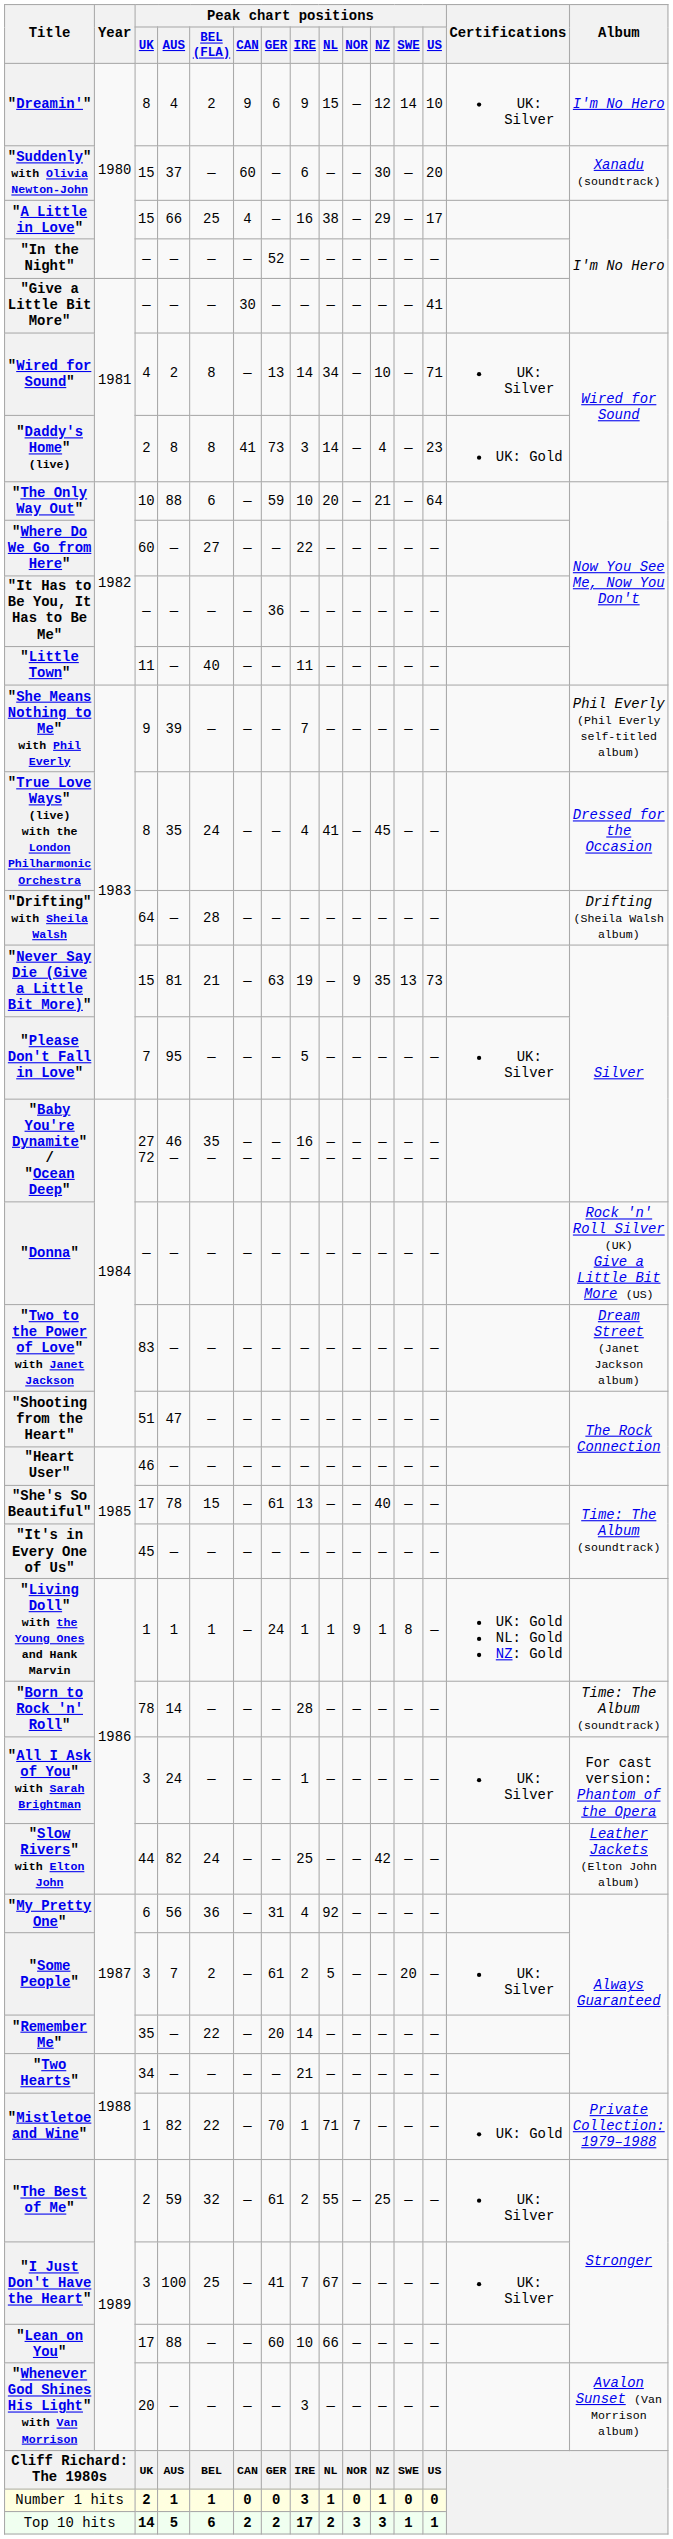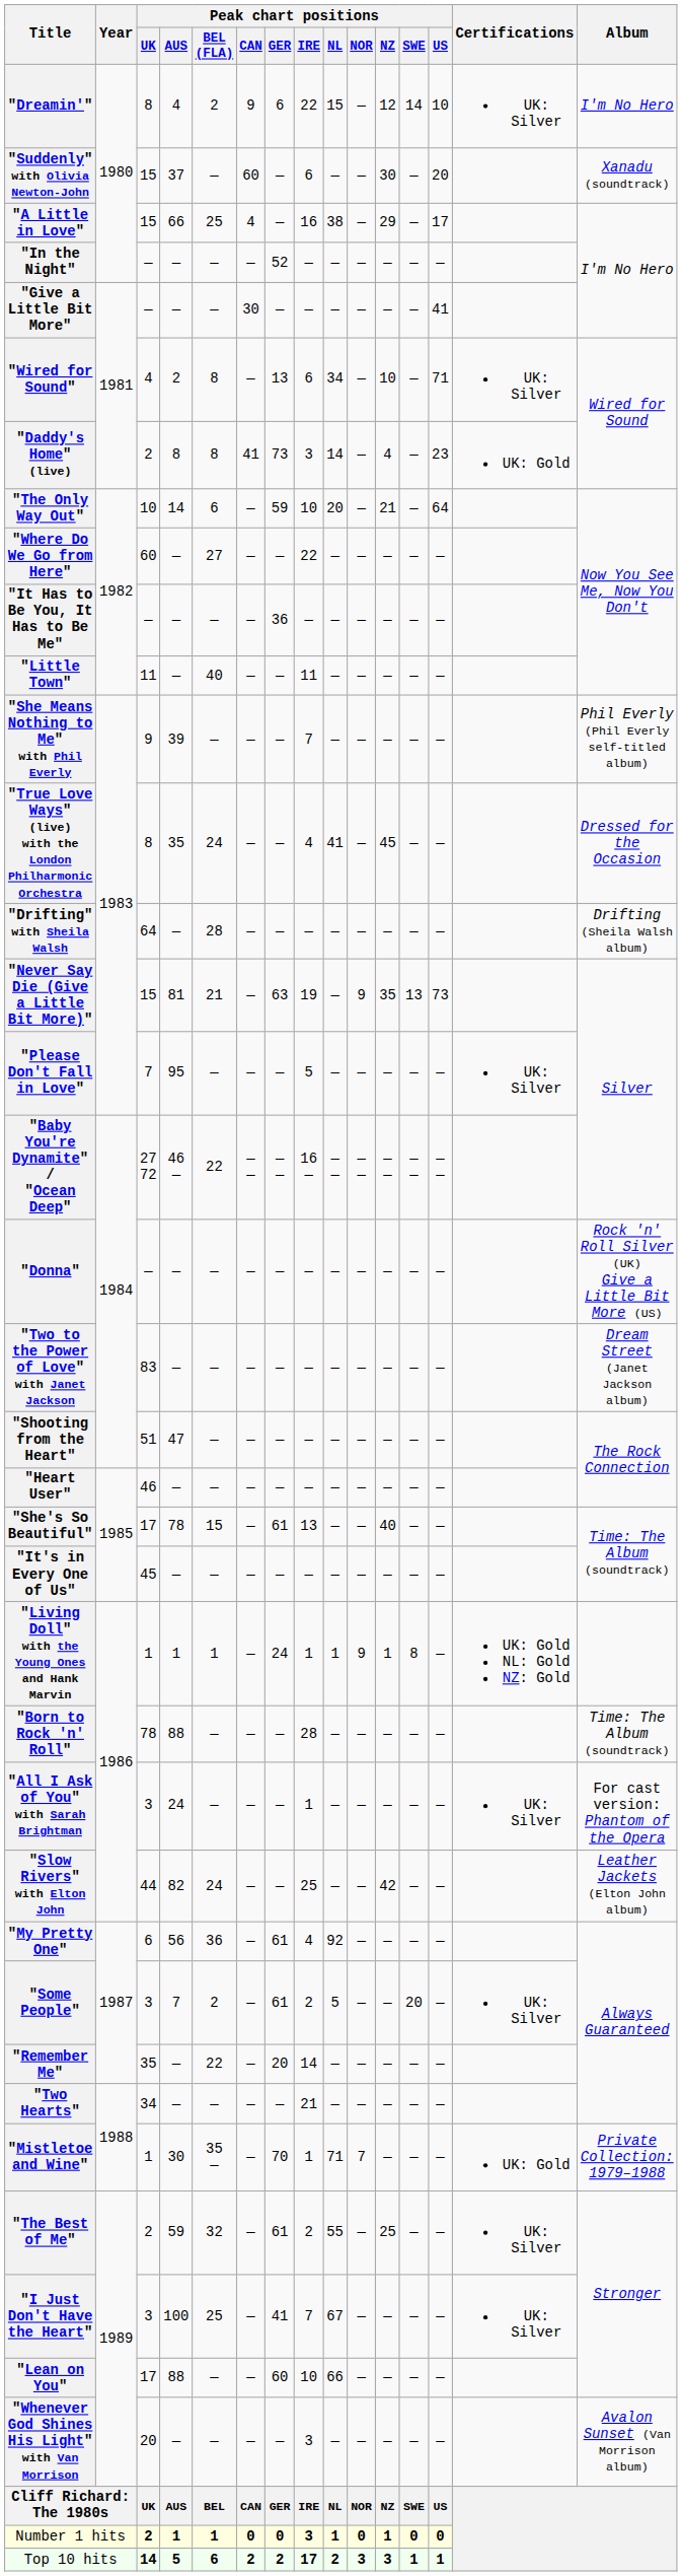"Dreamin'" | Peak chart positions / IRE: 9 -> 22
"Wired for Sound" | Peak chart positions / IRE: 14 -> 6
"The Only Way Out" | Peak chart positions / AUS: 88 -> 14
"Baby You're Dynamite" / "Ocean Deep" | Peak chart positions / BEL (FLA): 35 — -> 22
"Born to Rock 'n' Roll" | Peak chart positions / AUS: 14 -> 88
"My Pretty One" | Peak chart positions / GER: 31 -> 61
"Mistletoe and Wine" | Peak chart positions / AUS: 82 -> 30
"Mistletoe and Wine" | Peak chart positions / BEL (FLA): 22 -> 35 —
